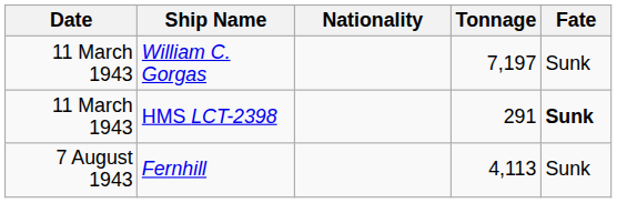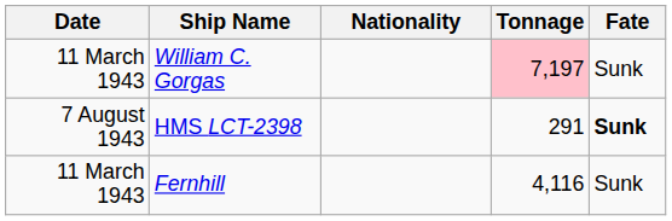William C. Gorgas | Tonnage: no background -> pink background
HMS LCT-2398 | Date: 11 March 1943 -> 7 August 1943
Fernhill | Date: 7 August 1943 -> 11 March 1943
Fernhill | Tonnage: 4,113 -> 4,116
